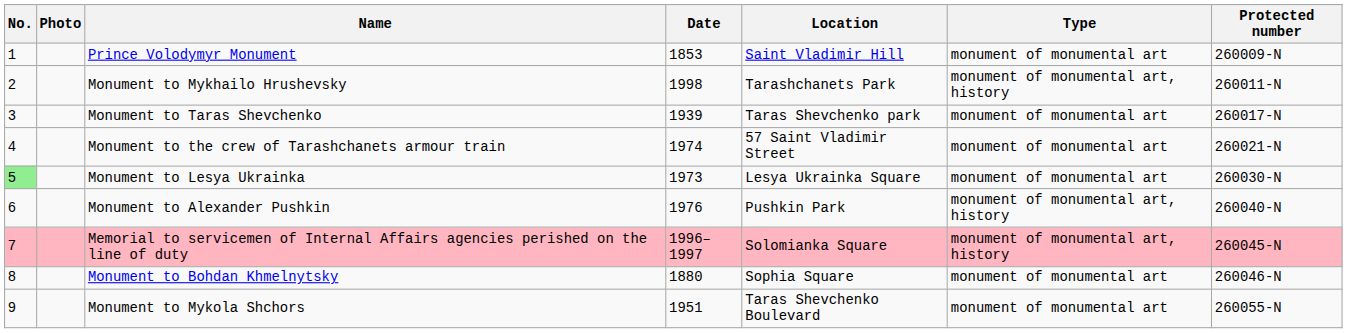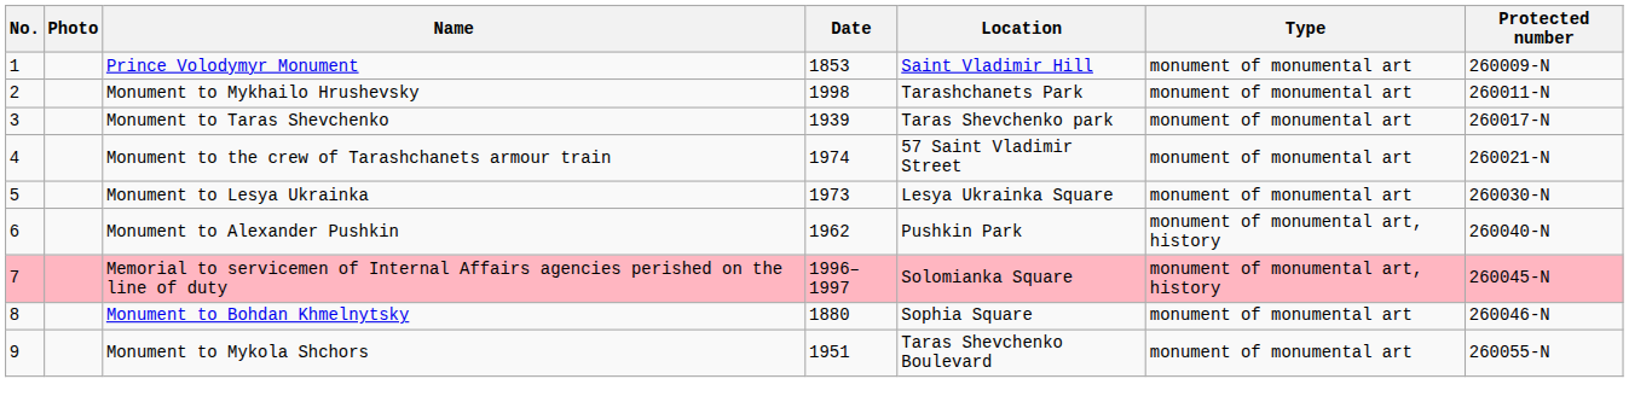Monument to Mykhailo Hrushevsky | Type: monument of monumental art, history -> monument of monumental art
Monument to Lesya Ukrainka | No.: lightgreen background -> no background
Monument to Alexander Pushkin | Date: 1976 -> 1962
